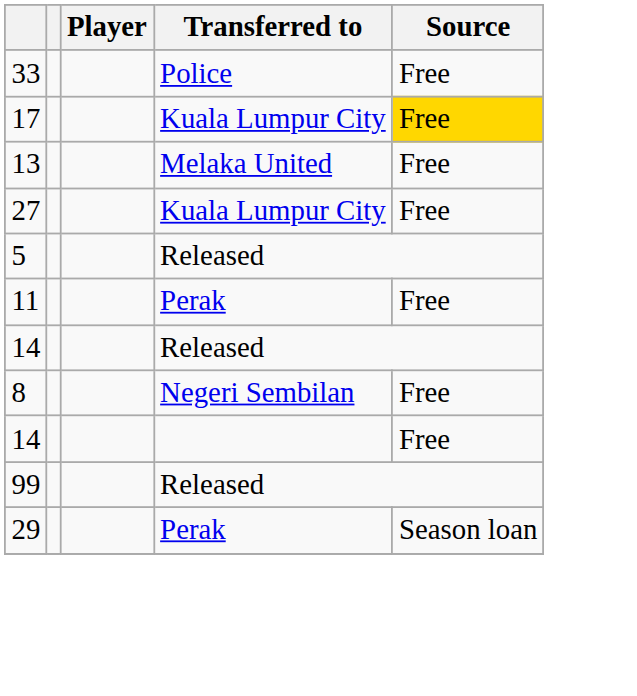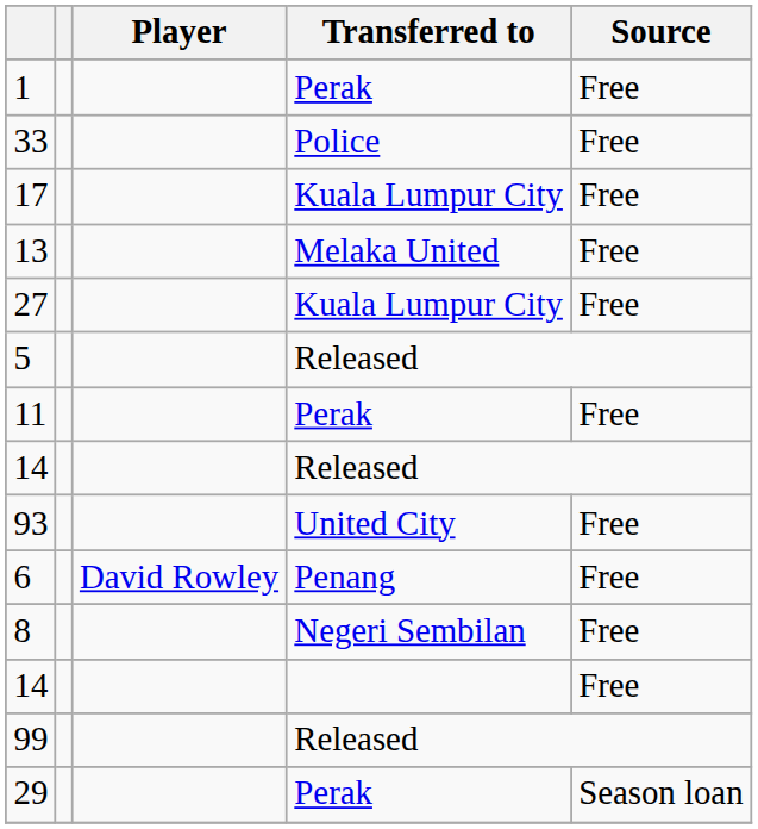+ row: 1 | Perak | Free
17 | Source: gold background -> no background
+ row: 93 | United City | Free
+ row: 6 | David Rowley | Penang | Free
